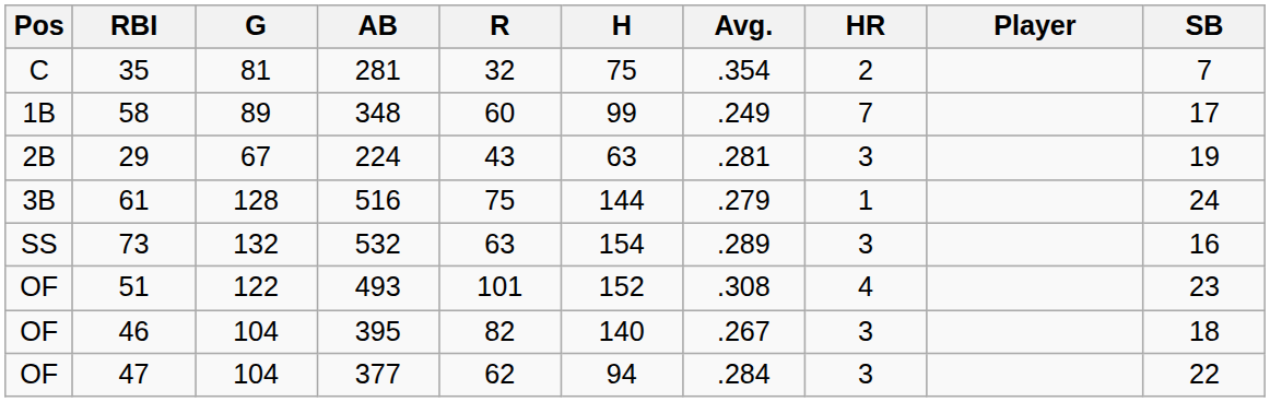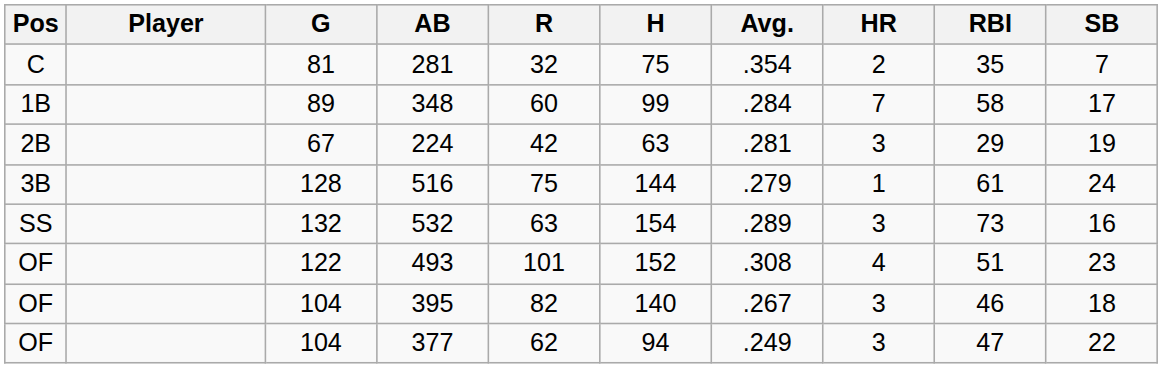columns swapped: Player <-> RBI
348 | Avg.: .249 -> .284
224 | R: 43 -> 42
377 | Avg.: .284 -> .249
